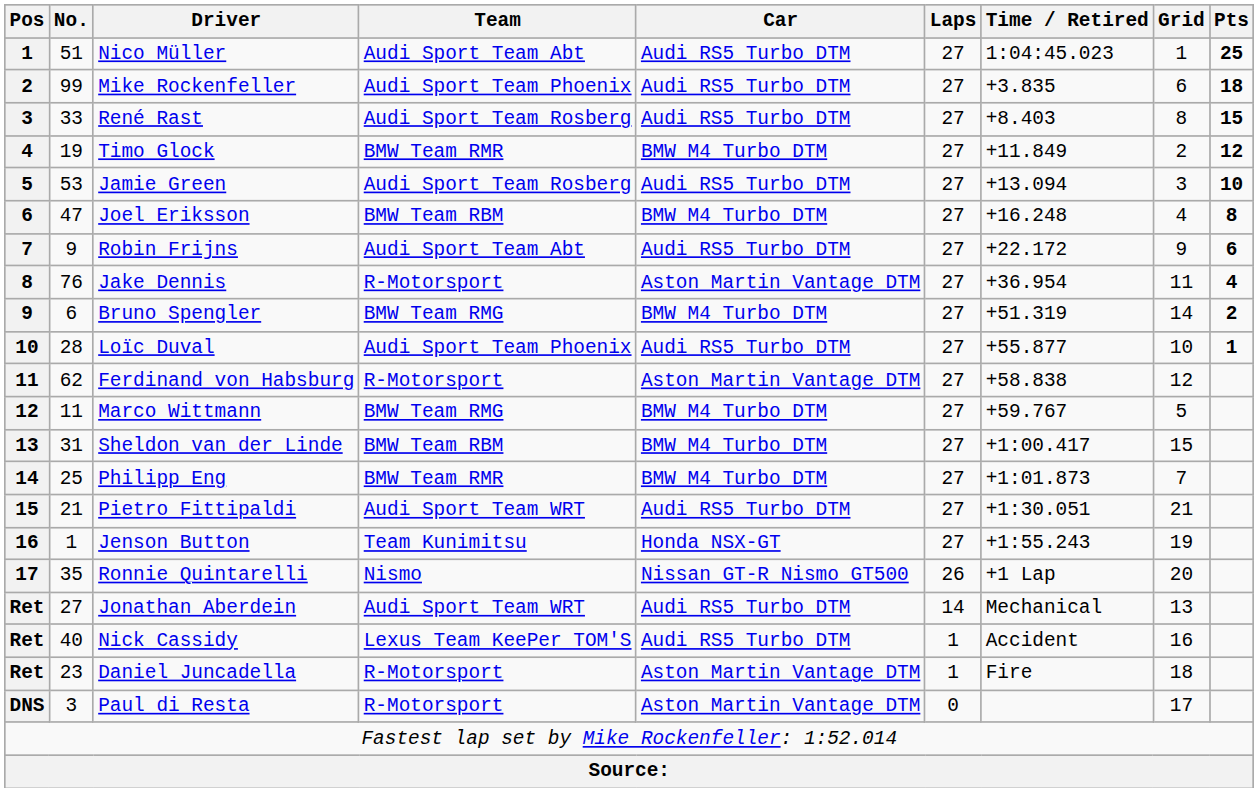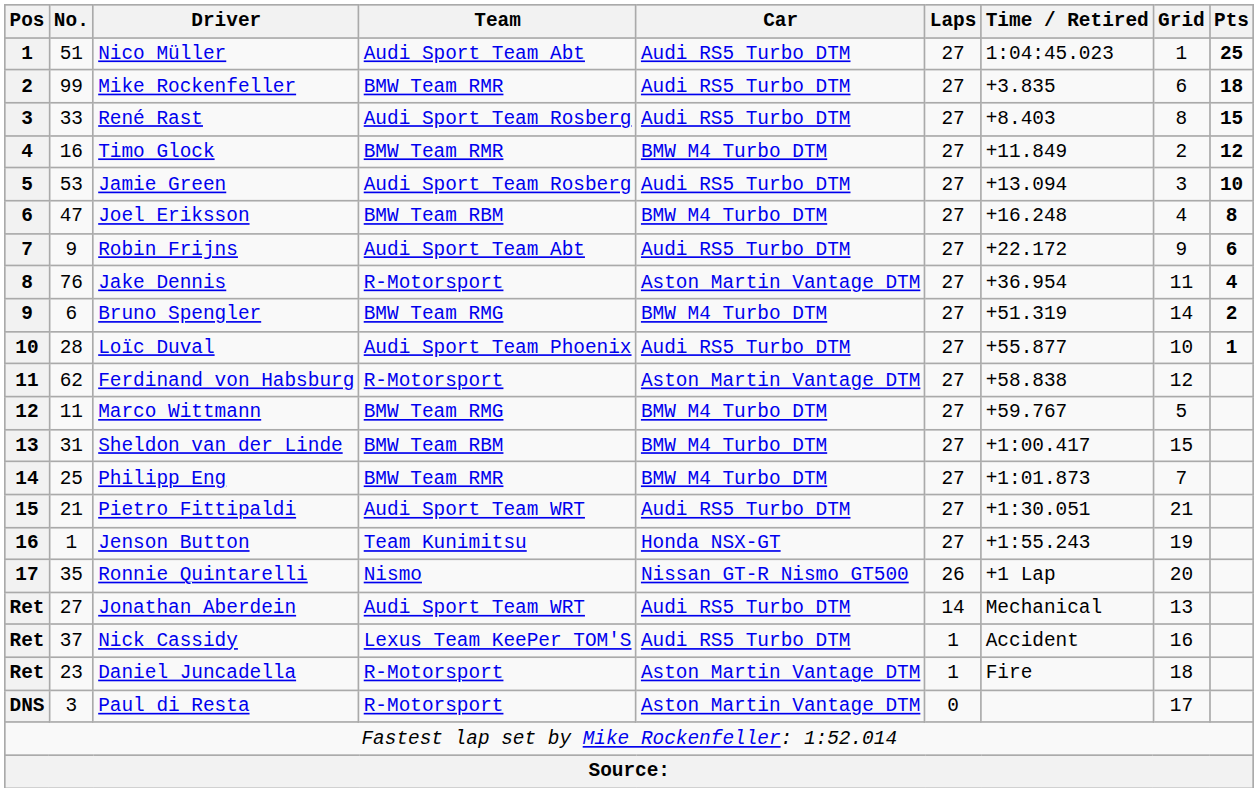Mike Rockenfeller | Team: Audi Sport Team Phoenix -> BMW Team RMR
Timo Glock | No.: 19 -> 16
Nick Cassidy | No.: 40 -> 37
